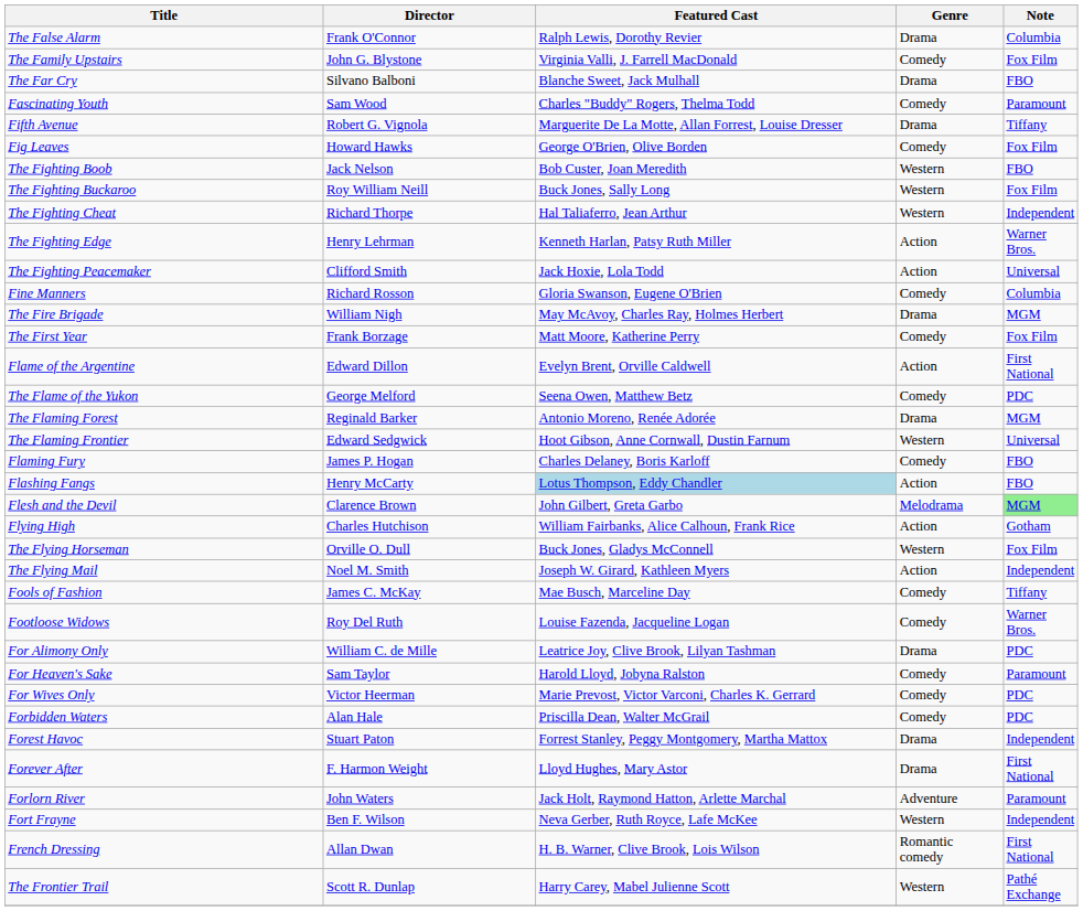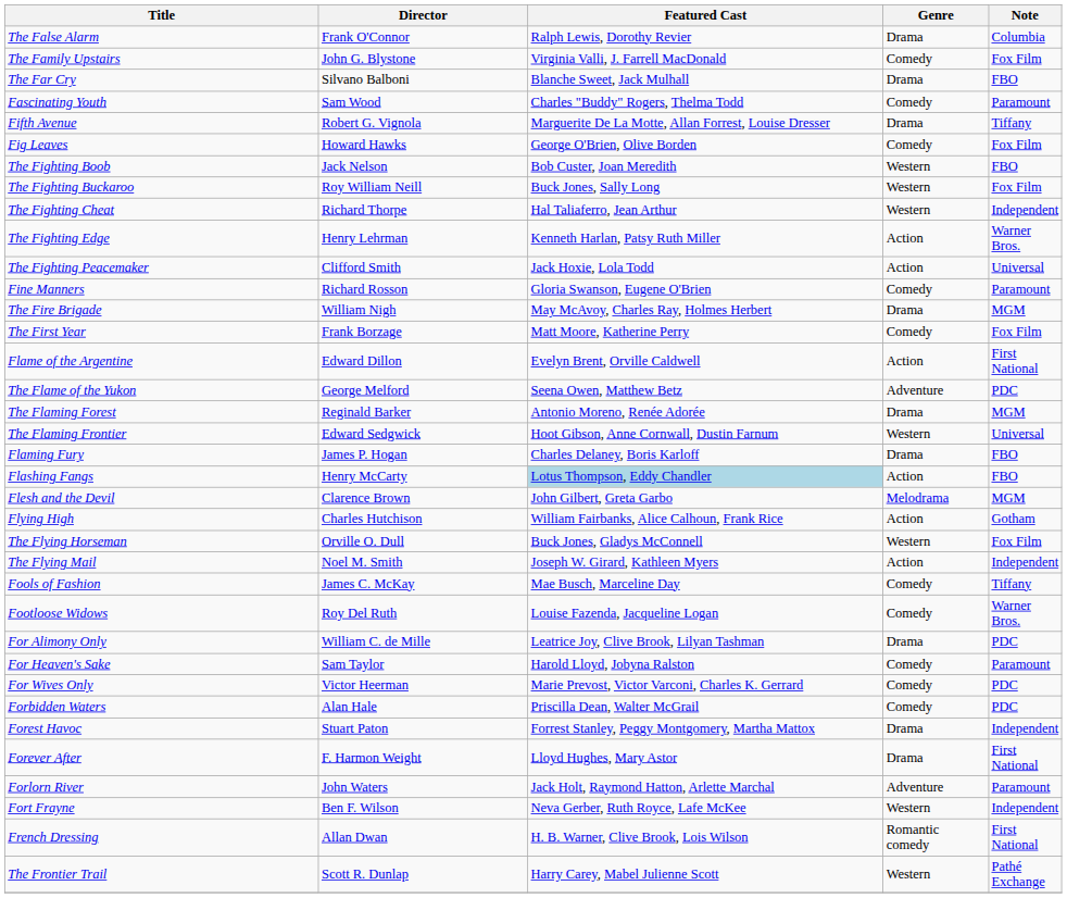Fine Manners | Note: Columbia -> Paramount
The Flame of the Yukon | Genre: Comedy -> Adventure
Flaming Fury | Genre: Comedy -> Drama
Flesh and the Devil | Note: lightgreen background -> no background
